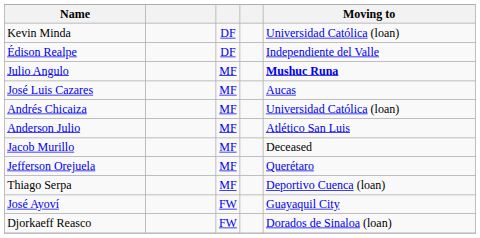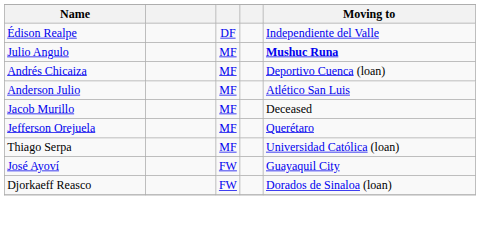- row: Kevin Minda | DF | Universidad Católica (loan)
- row: José Luis Cazares | MF | Aucas
Andrés Chicaiza | Moving to: Universidad Católica (loan) -> Deportivo Cuenca (loan)
Thiago Serpa | Moving to: Deportivo Cuenca (loan) -> Universidad Católica (loan)
